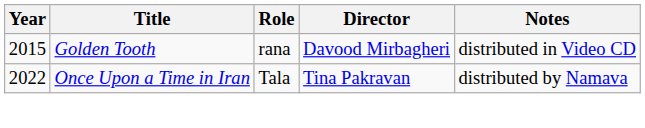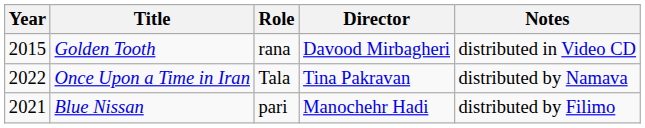+ row: 2021 | Blue Nissan | pari | Manochehr Hadi | distributed by Filimo
